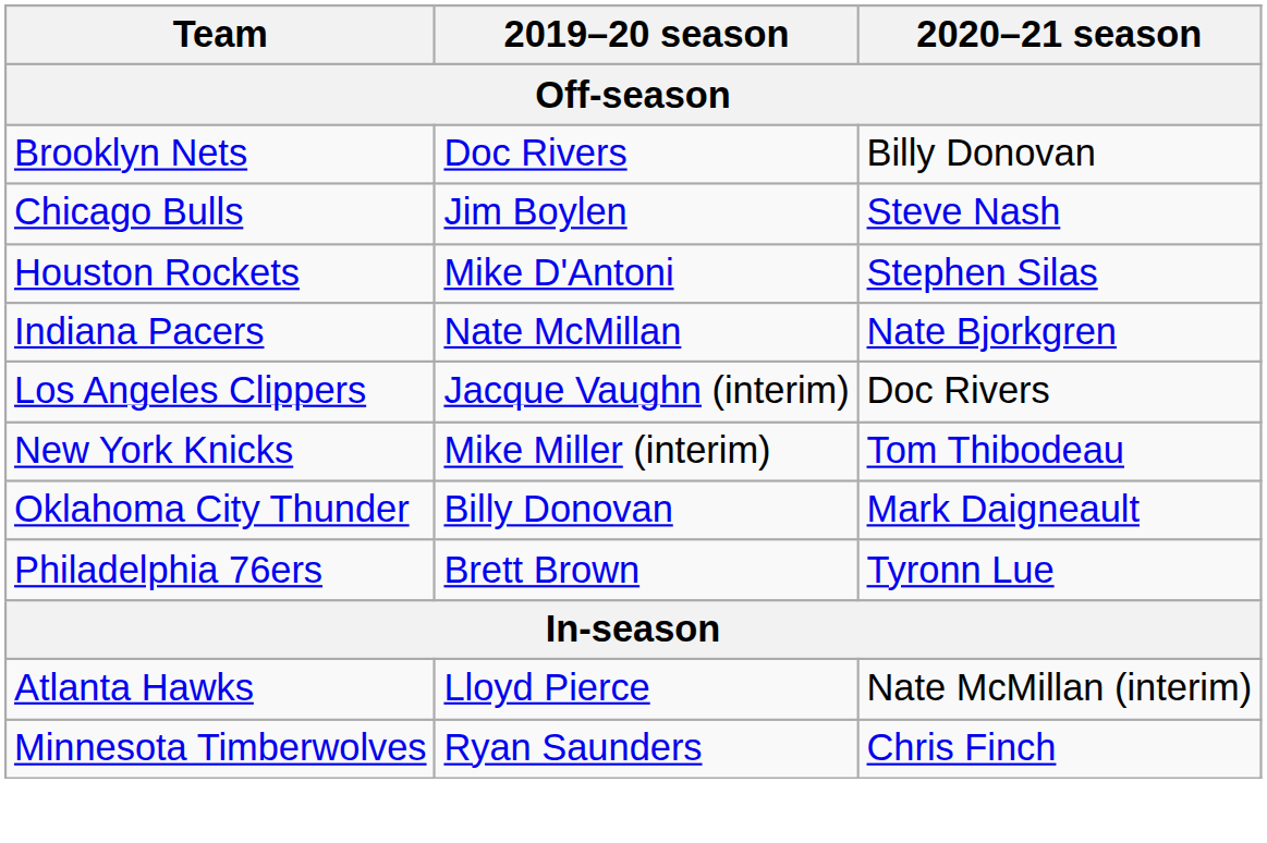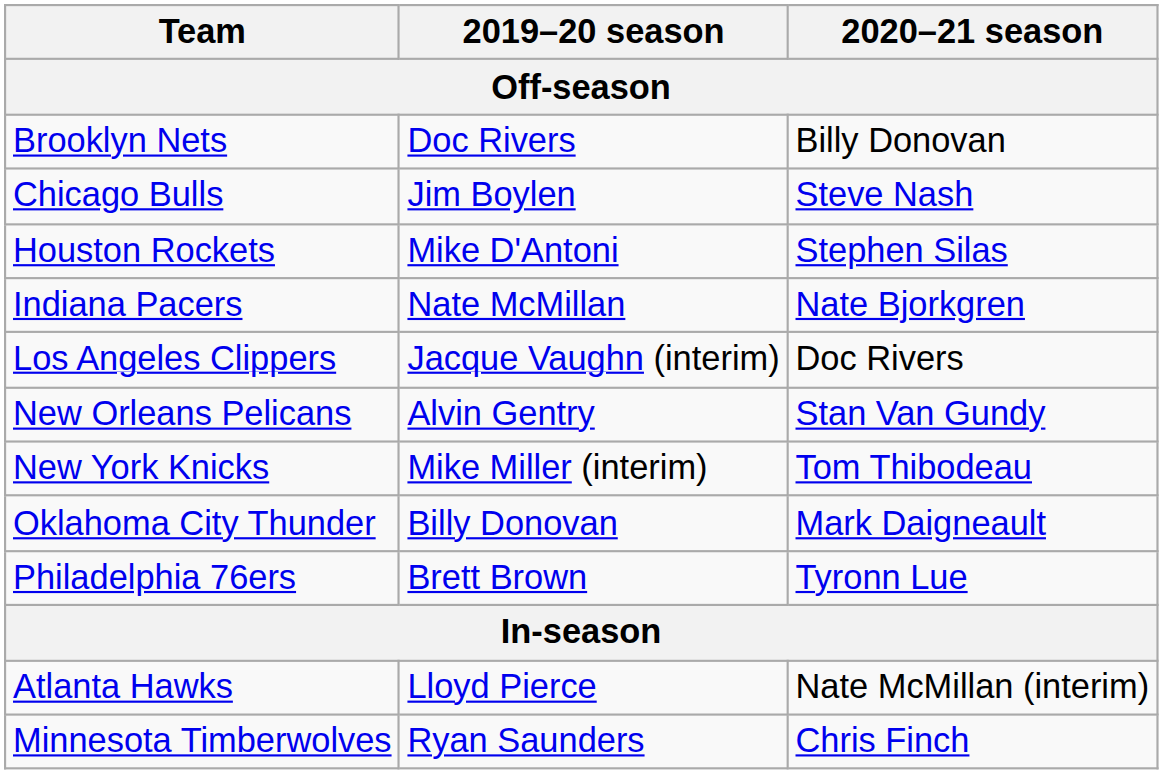+ row: New Orleans Pelicans | Alvin Gentry | Stan Van Gundy
